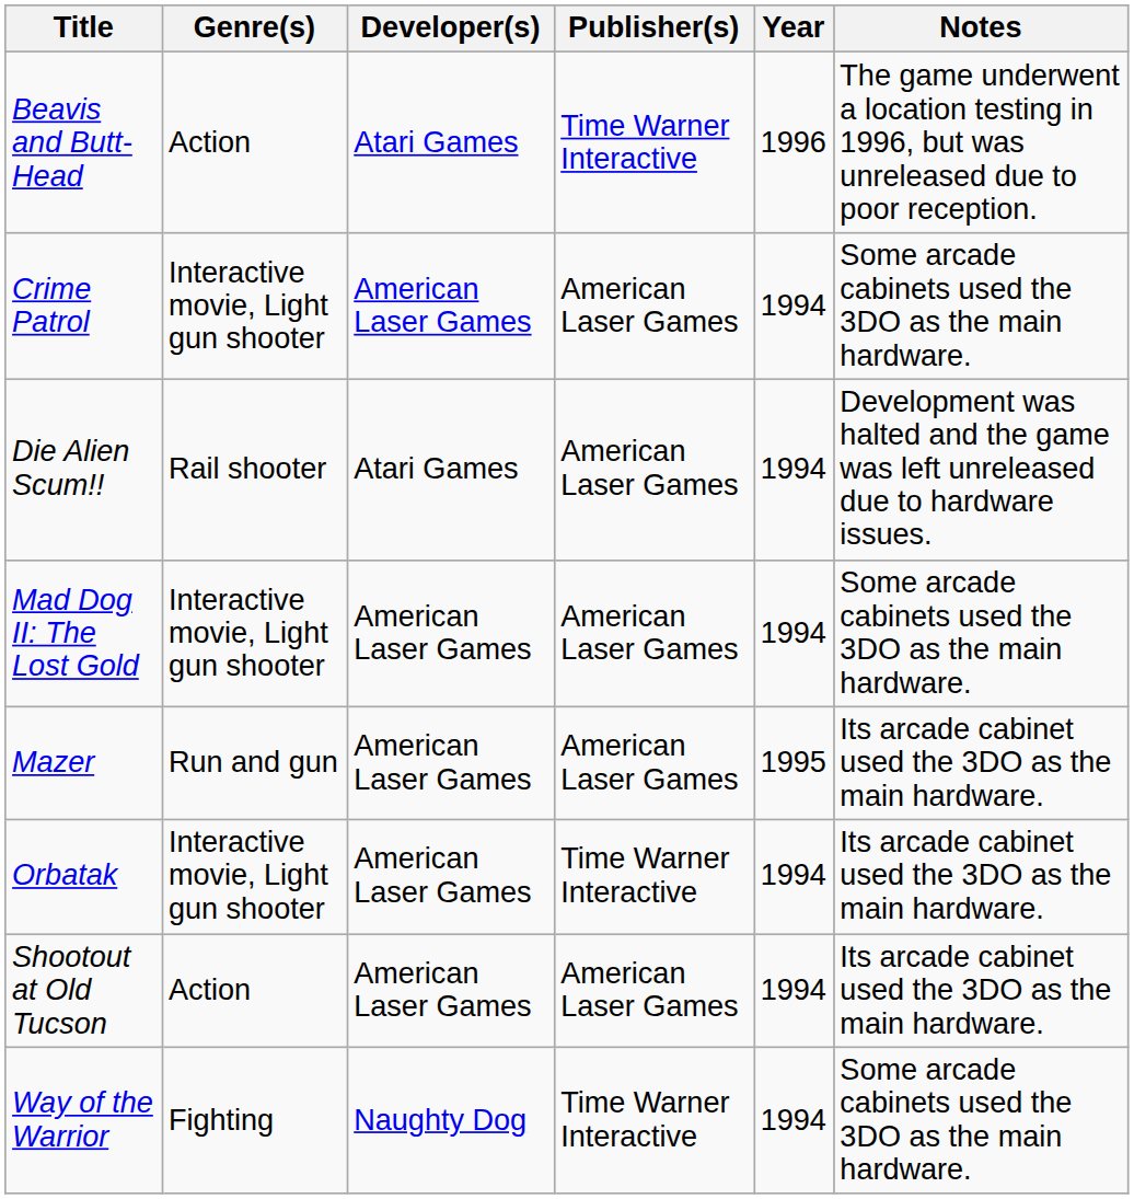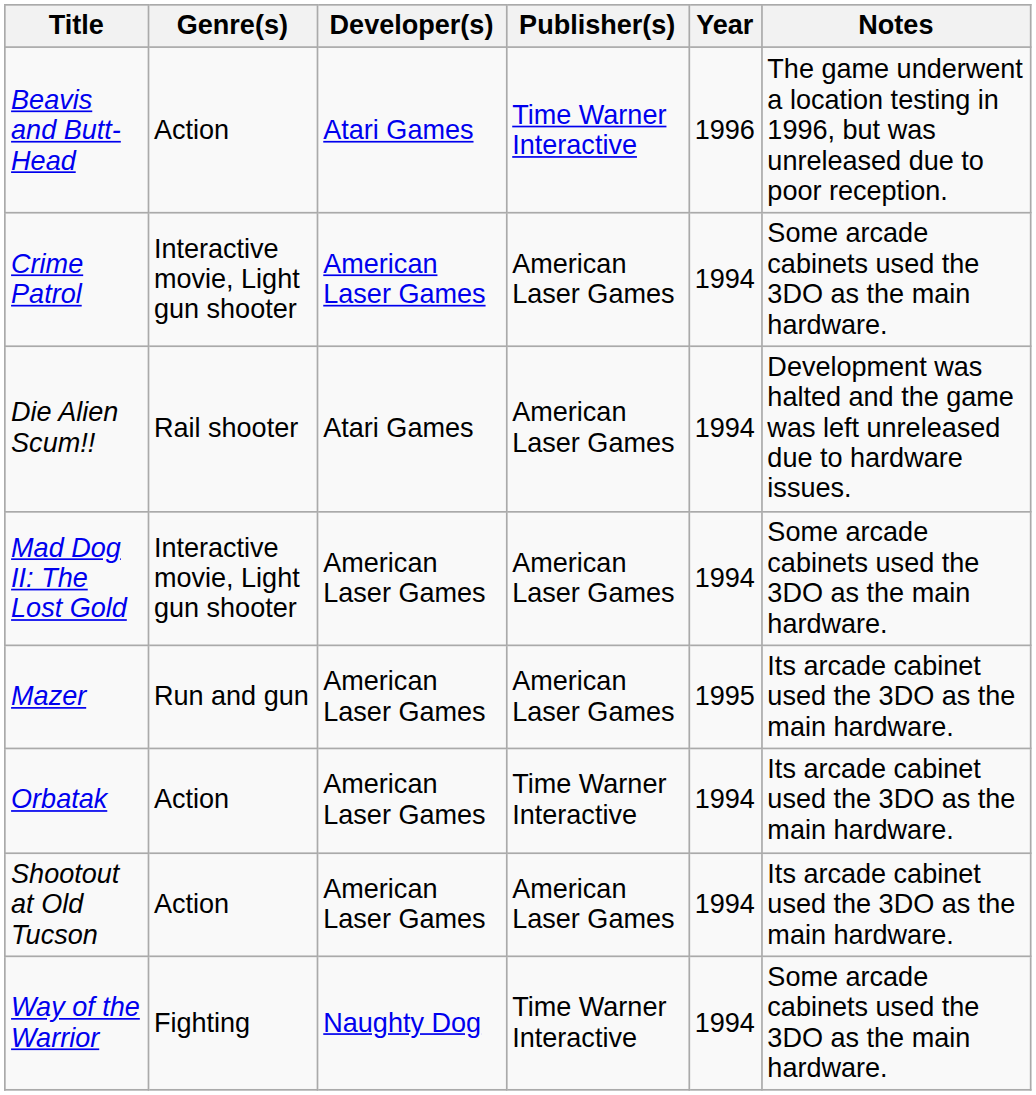Orbatak | Genre(s): Interactive movie, Light gun shooter -> Action
